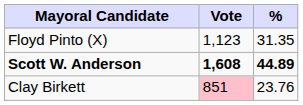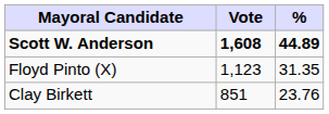rows swapped: Scott W. Anderson <-> Floyd Pinto (X)
Clay Birkett | Vote: pink background -> no background
